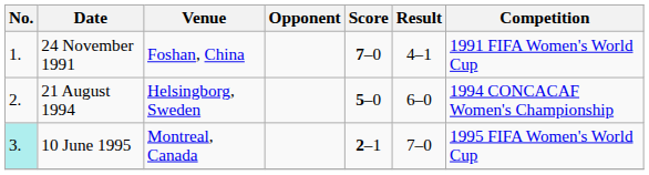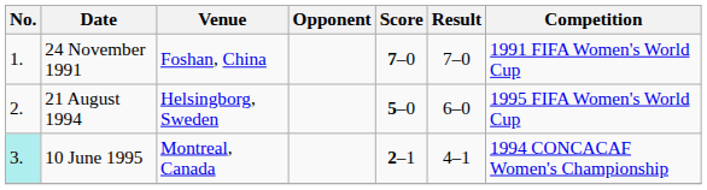24 November 1991 | Result: 4–1 -> 7–0
21 August 1994 | Competition: 1994 CONCACAF Women's Championship -> 1995 FIFA Women's World Cup
10 June 1995 | Result: 7–0 -> 4–1
10 June 1995 | Competition: 1995 FIFA Women's World Cup -> 1994 CONCACAF Women's Championship
